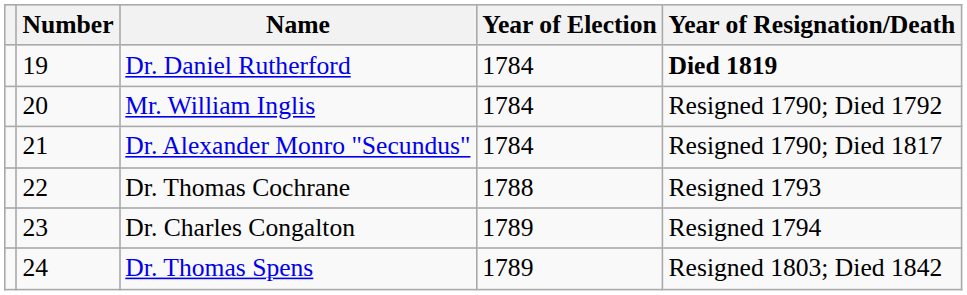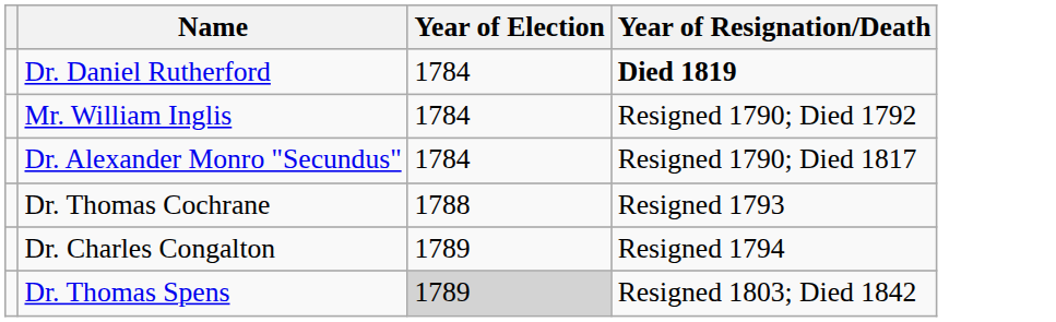- column: Number | 19 | 20 | 21 | 22 | 23 | 24
Dr. Thomas Spens | Year of Election: no background -> lightgrey background
